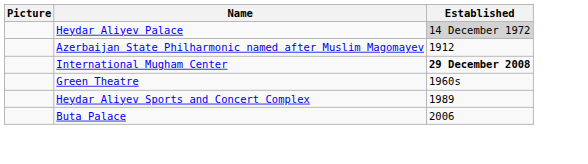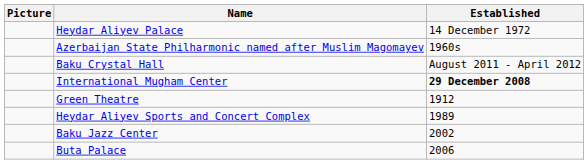Heydar Aliyev Palace | Established: lightgrey background -> no background
Azerbaijan State Philharmonic named after Muslim Magomayev | Established: 1912 -> 1960s
+ row: Baku Crystal Hall | August 2011 - April 2012
Green Theatre | Established: 1960s -> 1912
+ row: Baku Jazz Center | 2002
